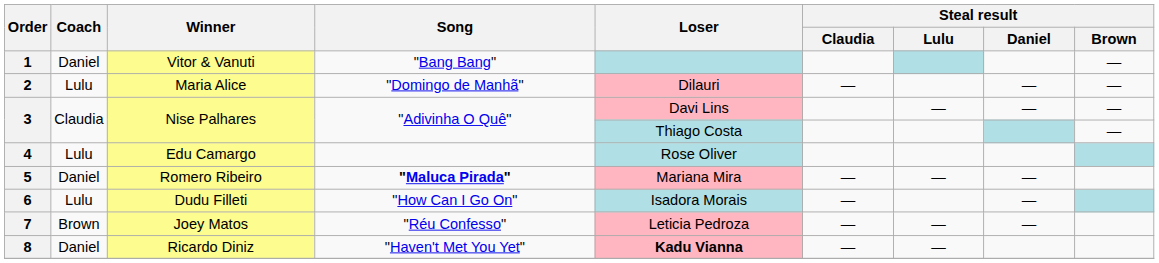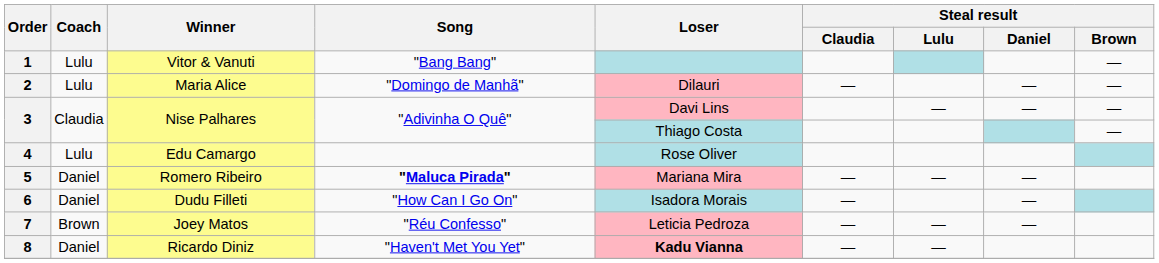1 | Coach: Daniel -> Lulu
6 | Coach: Lulu -> Daniel
